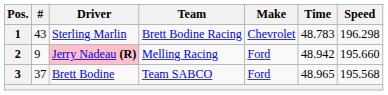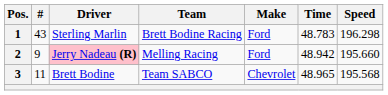1 | Make: Chevrolet -> Ford
3 | #: 37 -> 11
3 | Make: Ford -> Chevrolet
